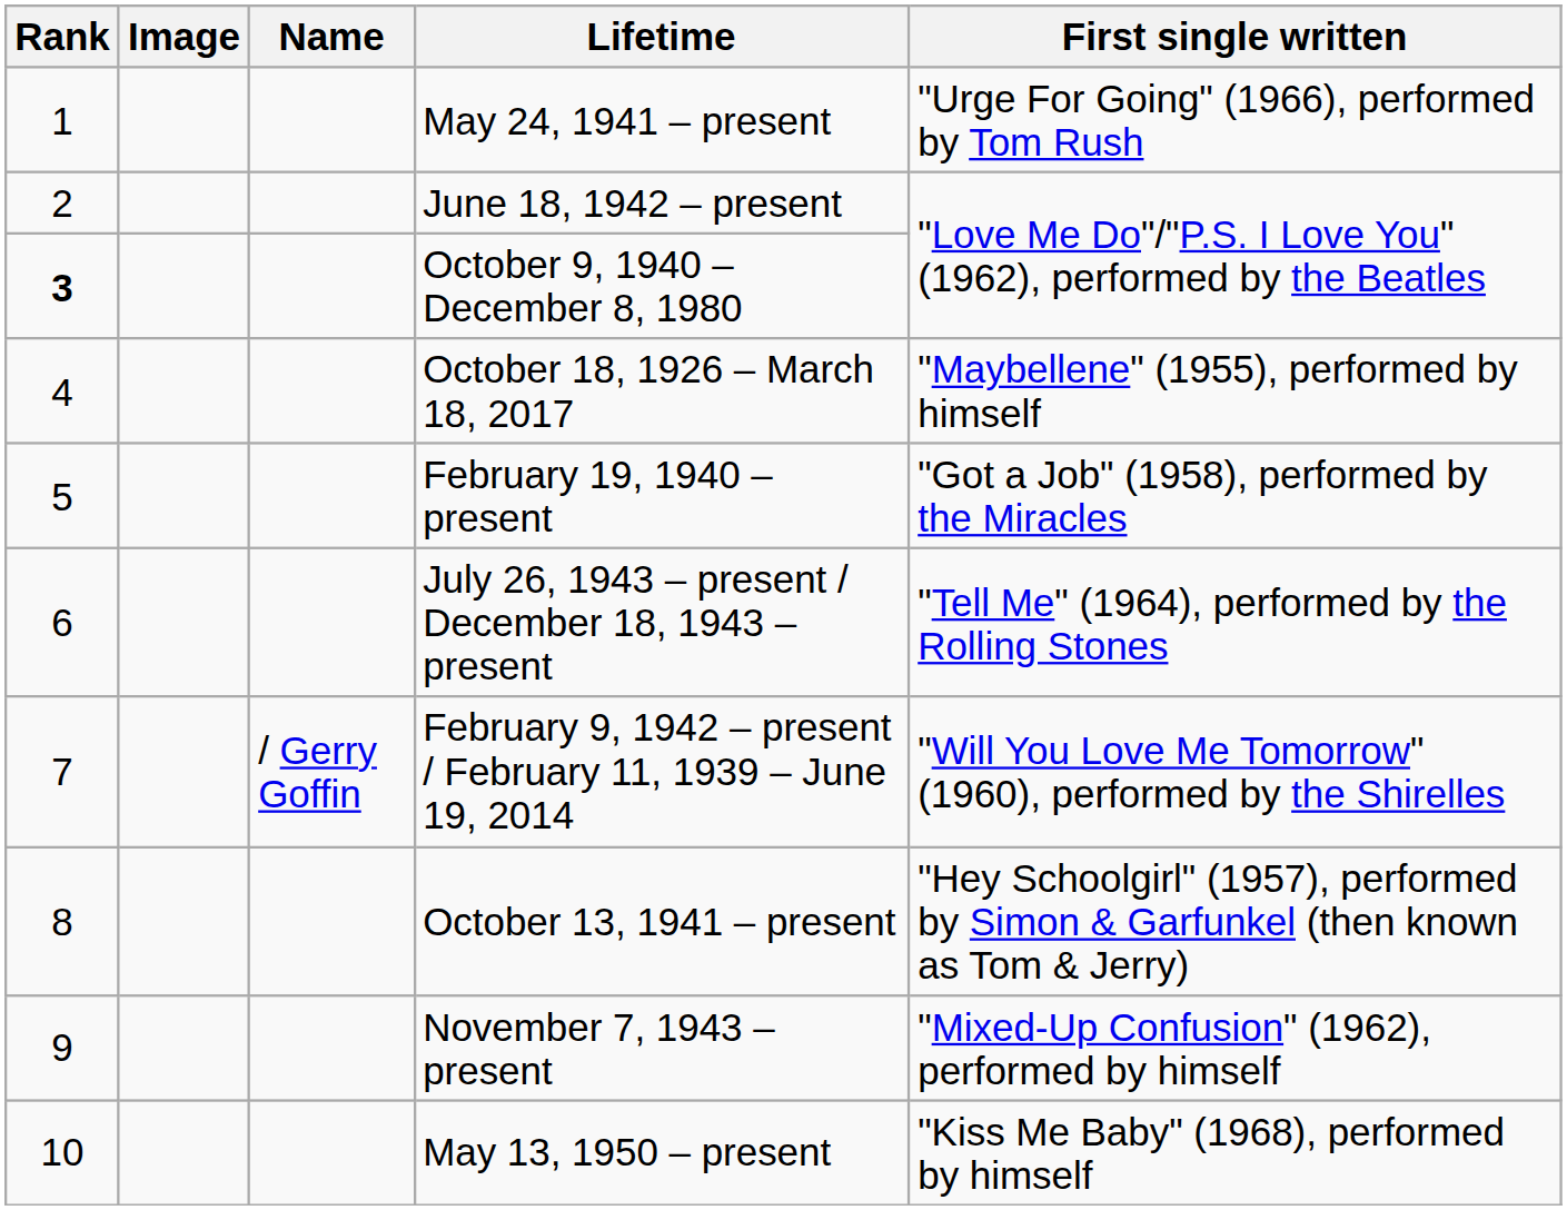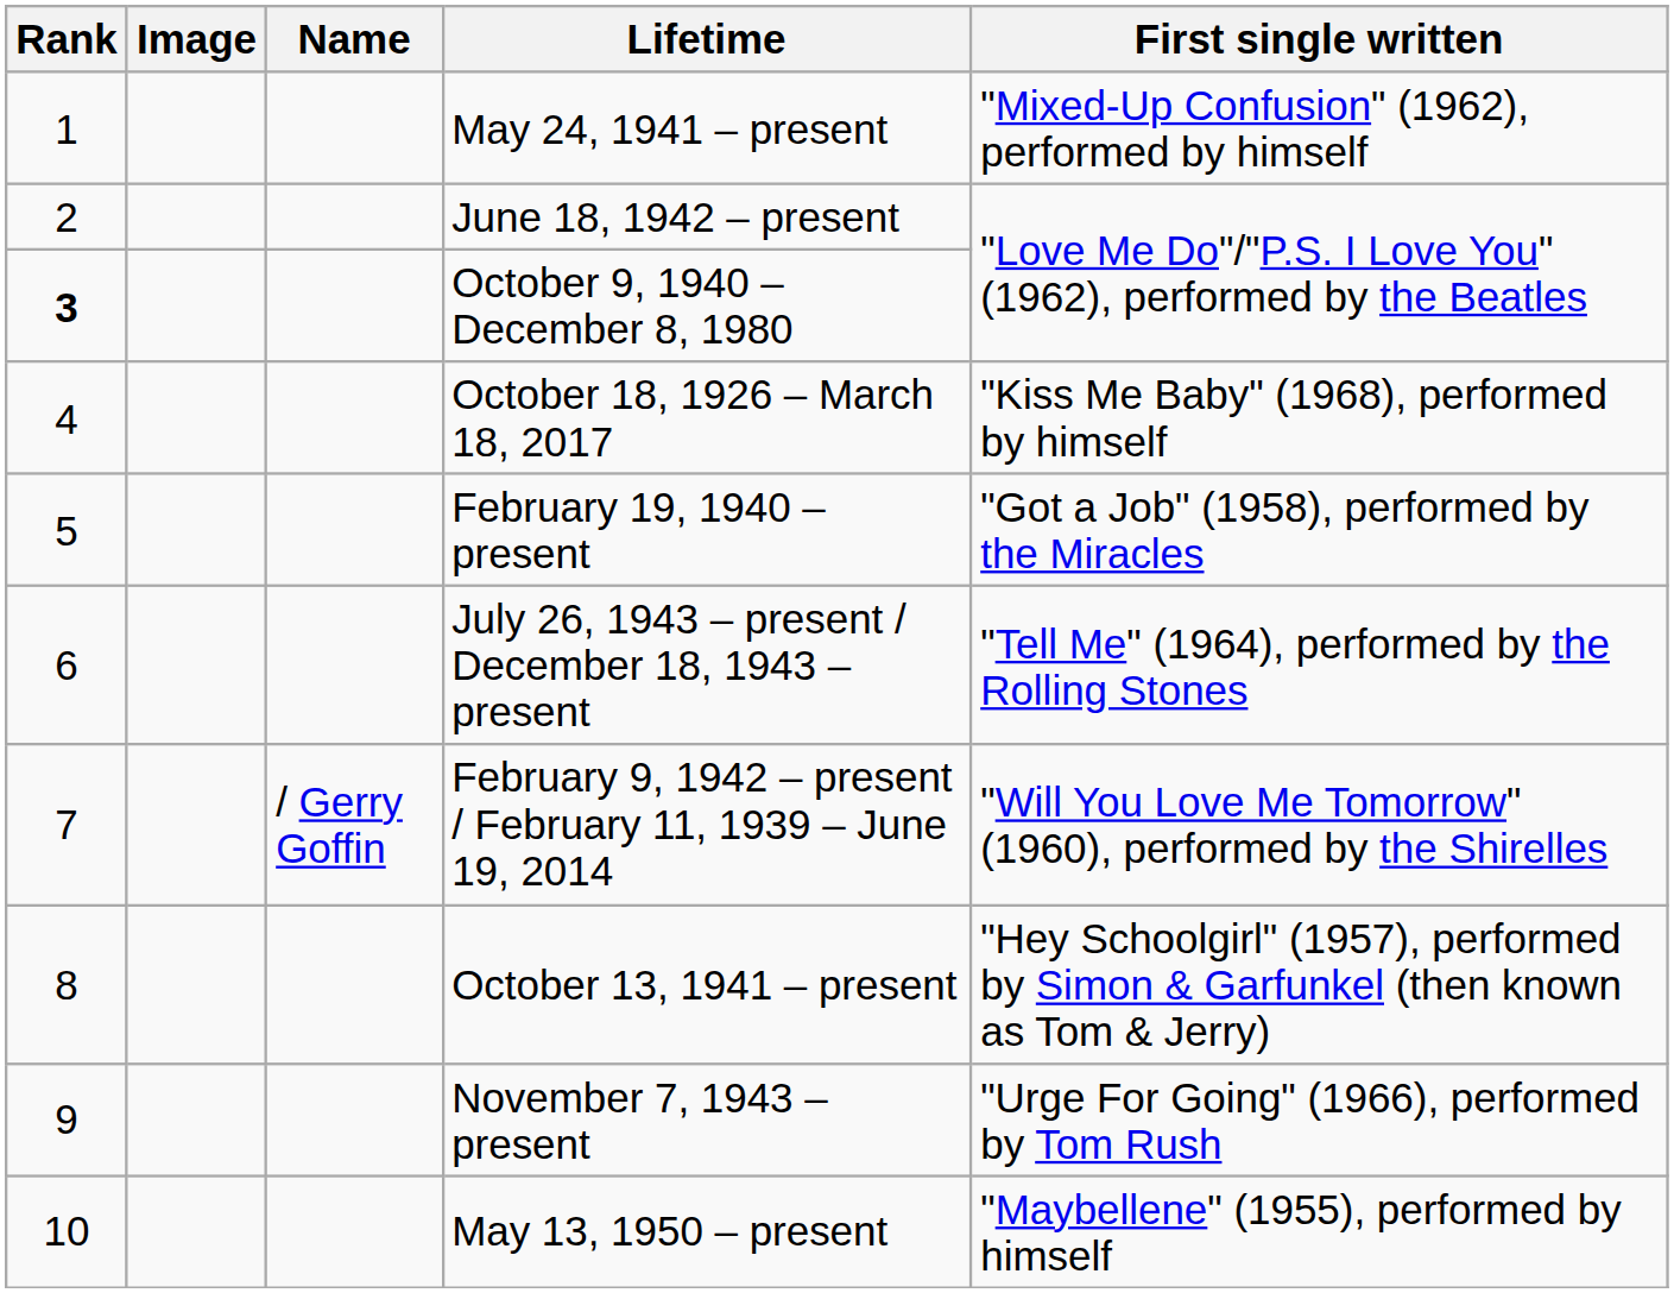May 24, 1941 – present | First single written: "Urge For Going" (1966), performed by Tom Rush -> "Mixed-Up Confusion" (1962), performed by himself
October 18, 1926 – March 18, 2017 | First single written: "Maybellene" (1955), performed by himself -> "Kiss Me Baby" (1968), performed by himself
November 7, 1943 – present | First single written: "Mixed-Up Confusion" (1962), performed by himself -> "Urge For Going" (1966), performed by Tom Rush
May 13, 1950 – present | First single written: "Kiss Me Baby" (1968), performed by himself -> "Maybellene" (1955), performed by himself
